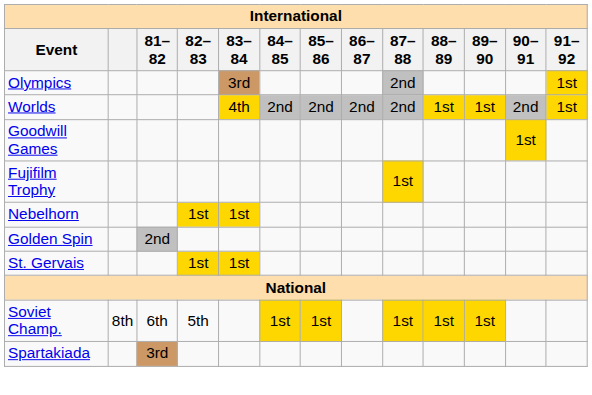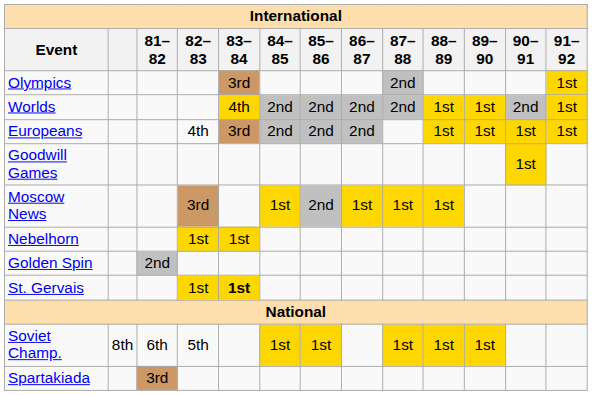+ row: Europeans | 4th | 3rd | 2nd | 2nd | 2nd | 1st | 1st | 1st | 1st
- row: Fujifilm Trophy | 1st
+ row: Moscow News | 3rd | 1st | 2nd | 1st | 1st | 1st
St. Gervais | 83–84: normal -> bold
